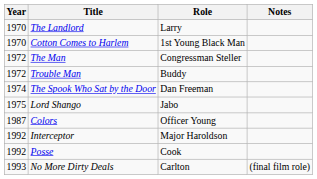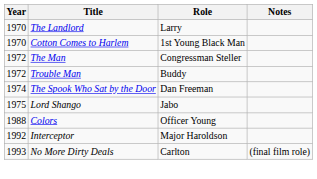Colors | Year: 1987 -> 1988
- row: 1992 | Posse | Cook
